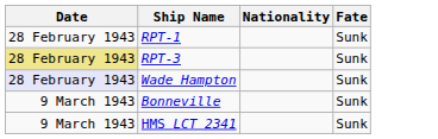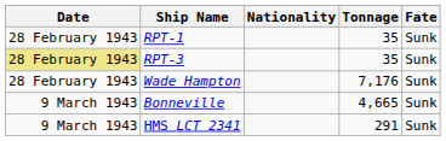+ column: Tonnage | 35 | 35 | 7,176 | 4,665 | 291
Wade Hampton | Date: lavender background -> no background
